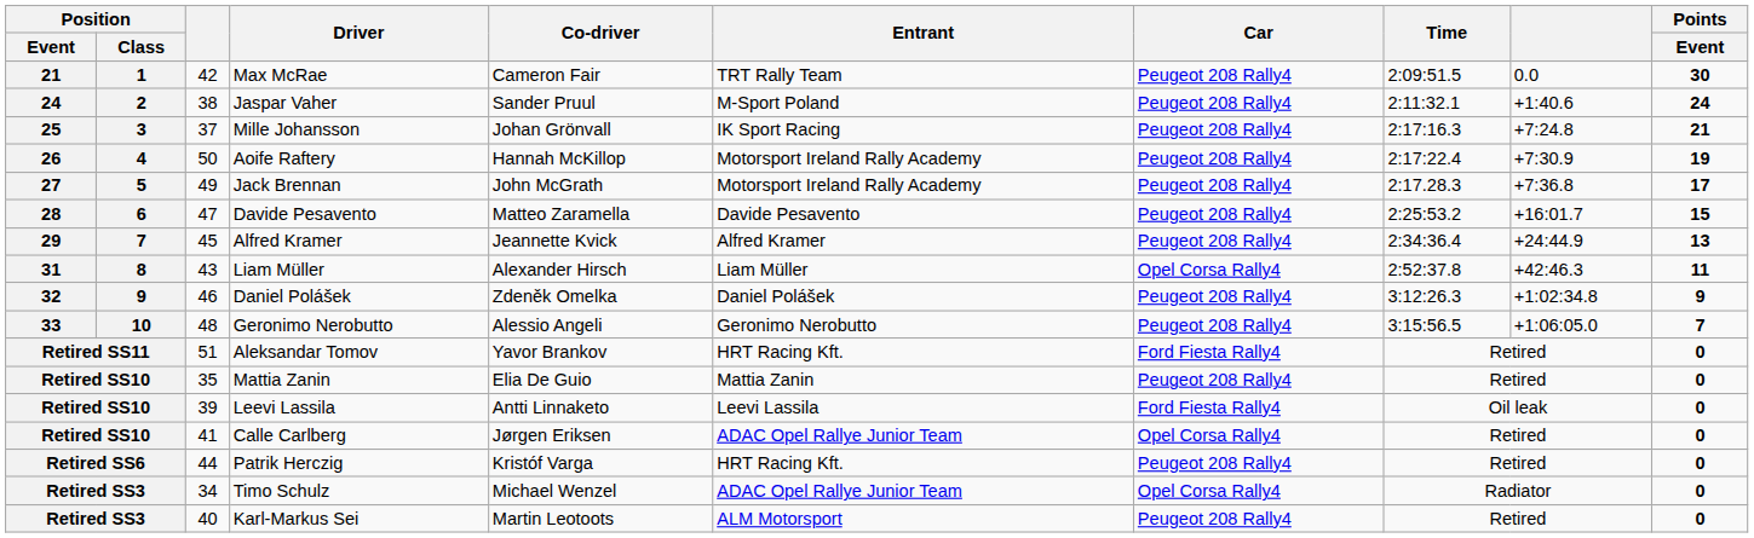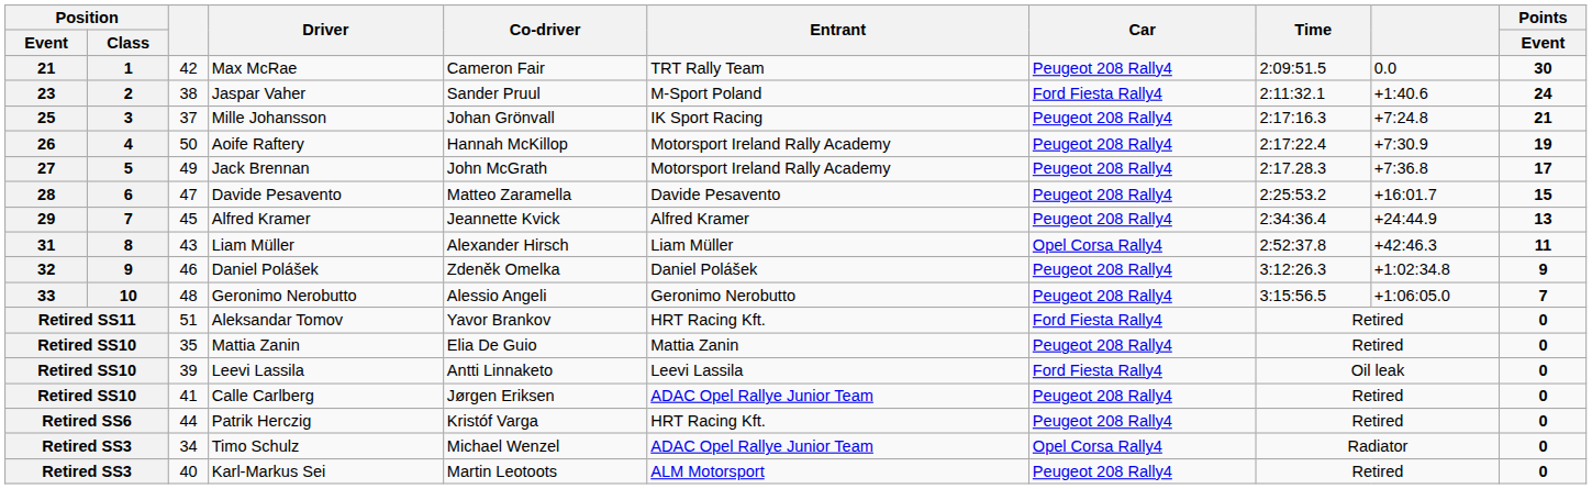Jaspar Vaher | Position / Event: 24 -> 23
Jaspar Vaher | Car: Peugeot 208 Rally4 -> Ford Fiesta Rally4
Calle Carlberg | Car: Opel Corsa Rally4 -> Peugeot 208 Rally4
